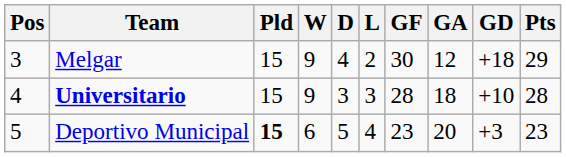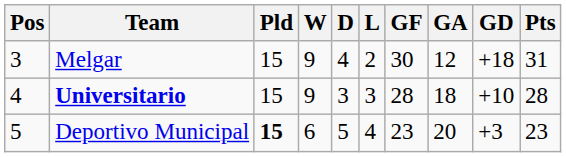Melgar | Pts: 29 -> 31
